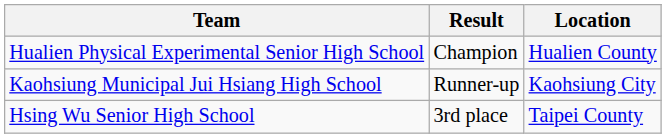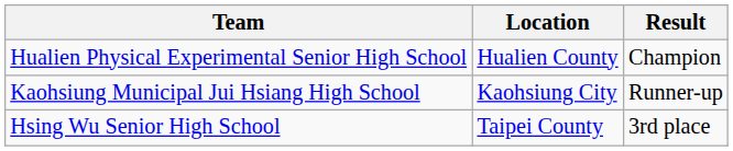columns swapped: Location <-> Result
